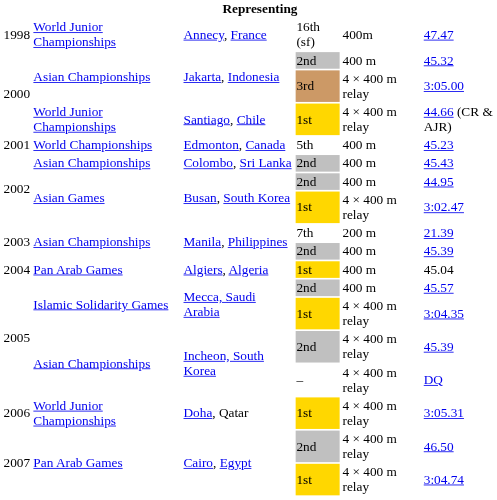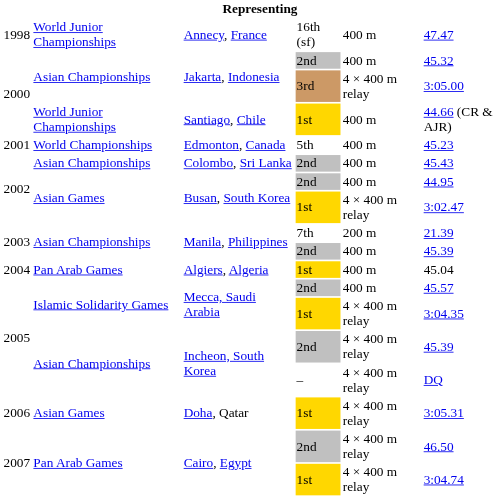Annecy, France | column 5: 400m -> 400 m
Santiago, Chile | column 5: 4 × 400 m relay -> 400 m
Doha, Qatar | column 2: World Junior Championships -> Asian Games
